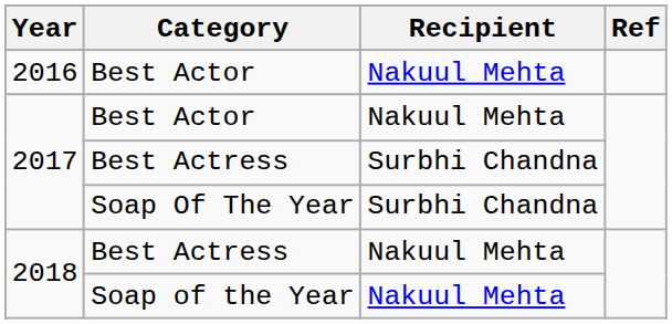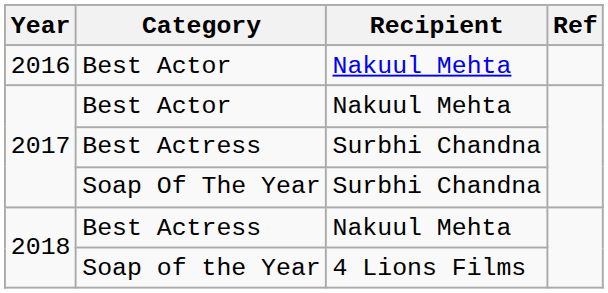Soap of the Year | Recipient: Nakuul Mehta -> 4 Lions Films
